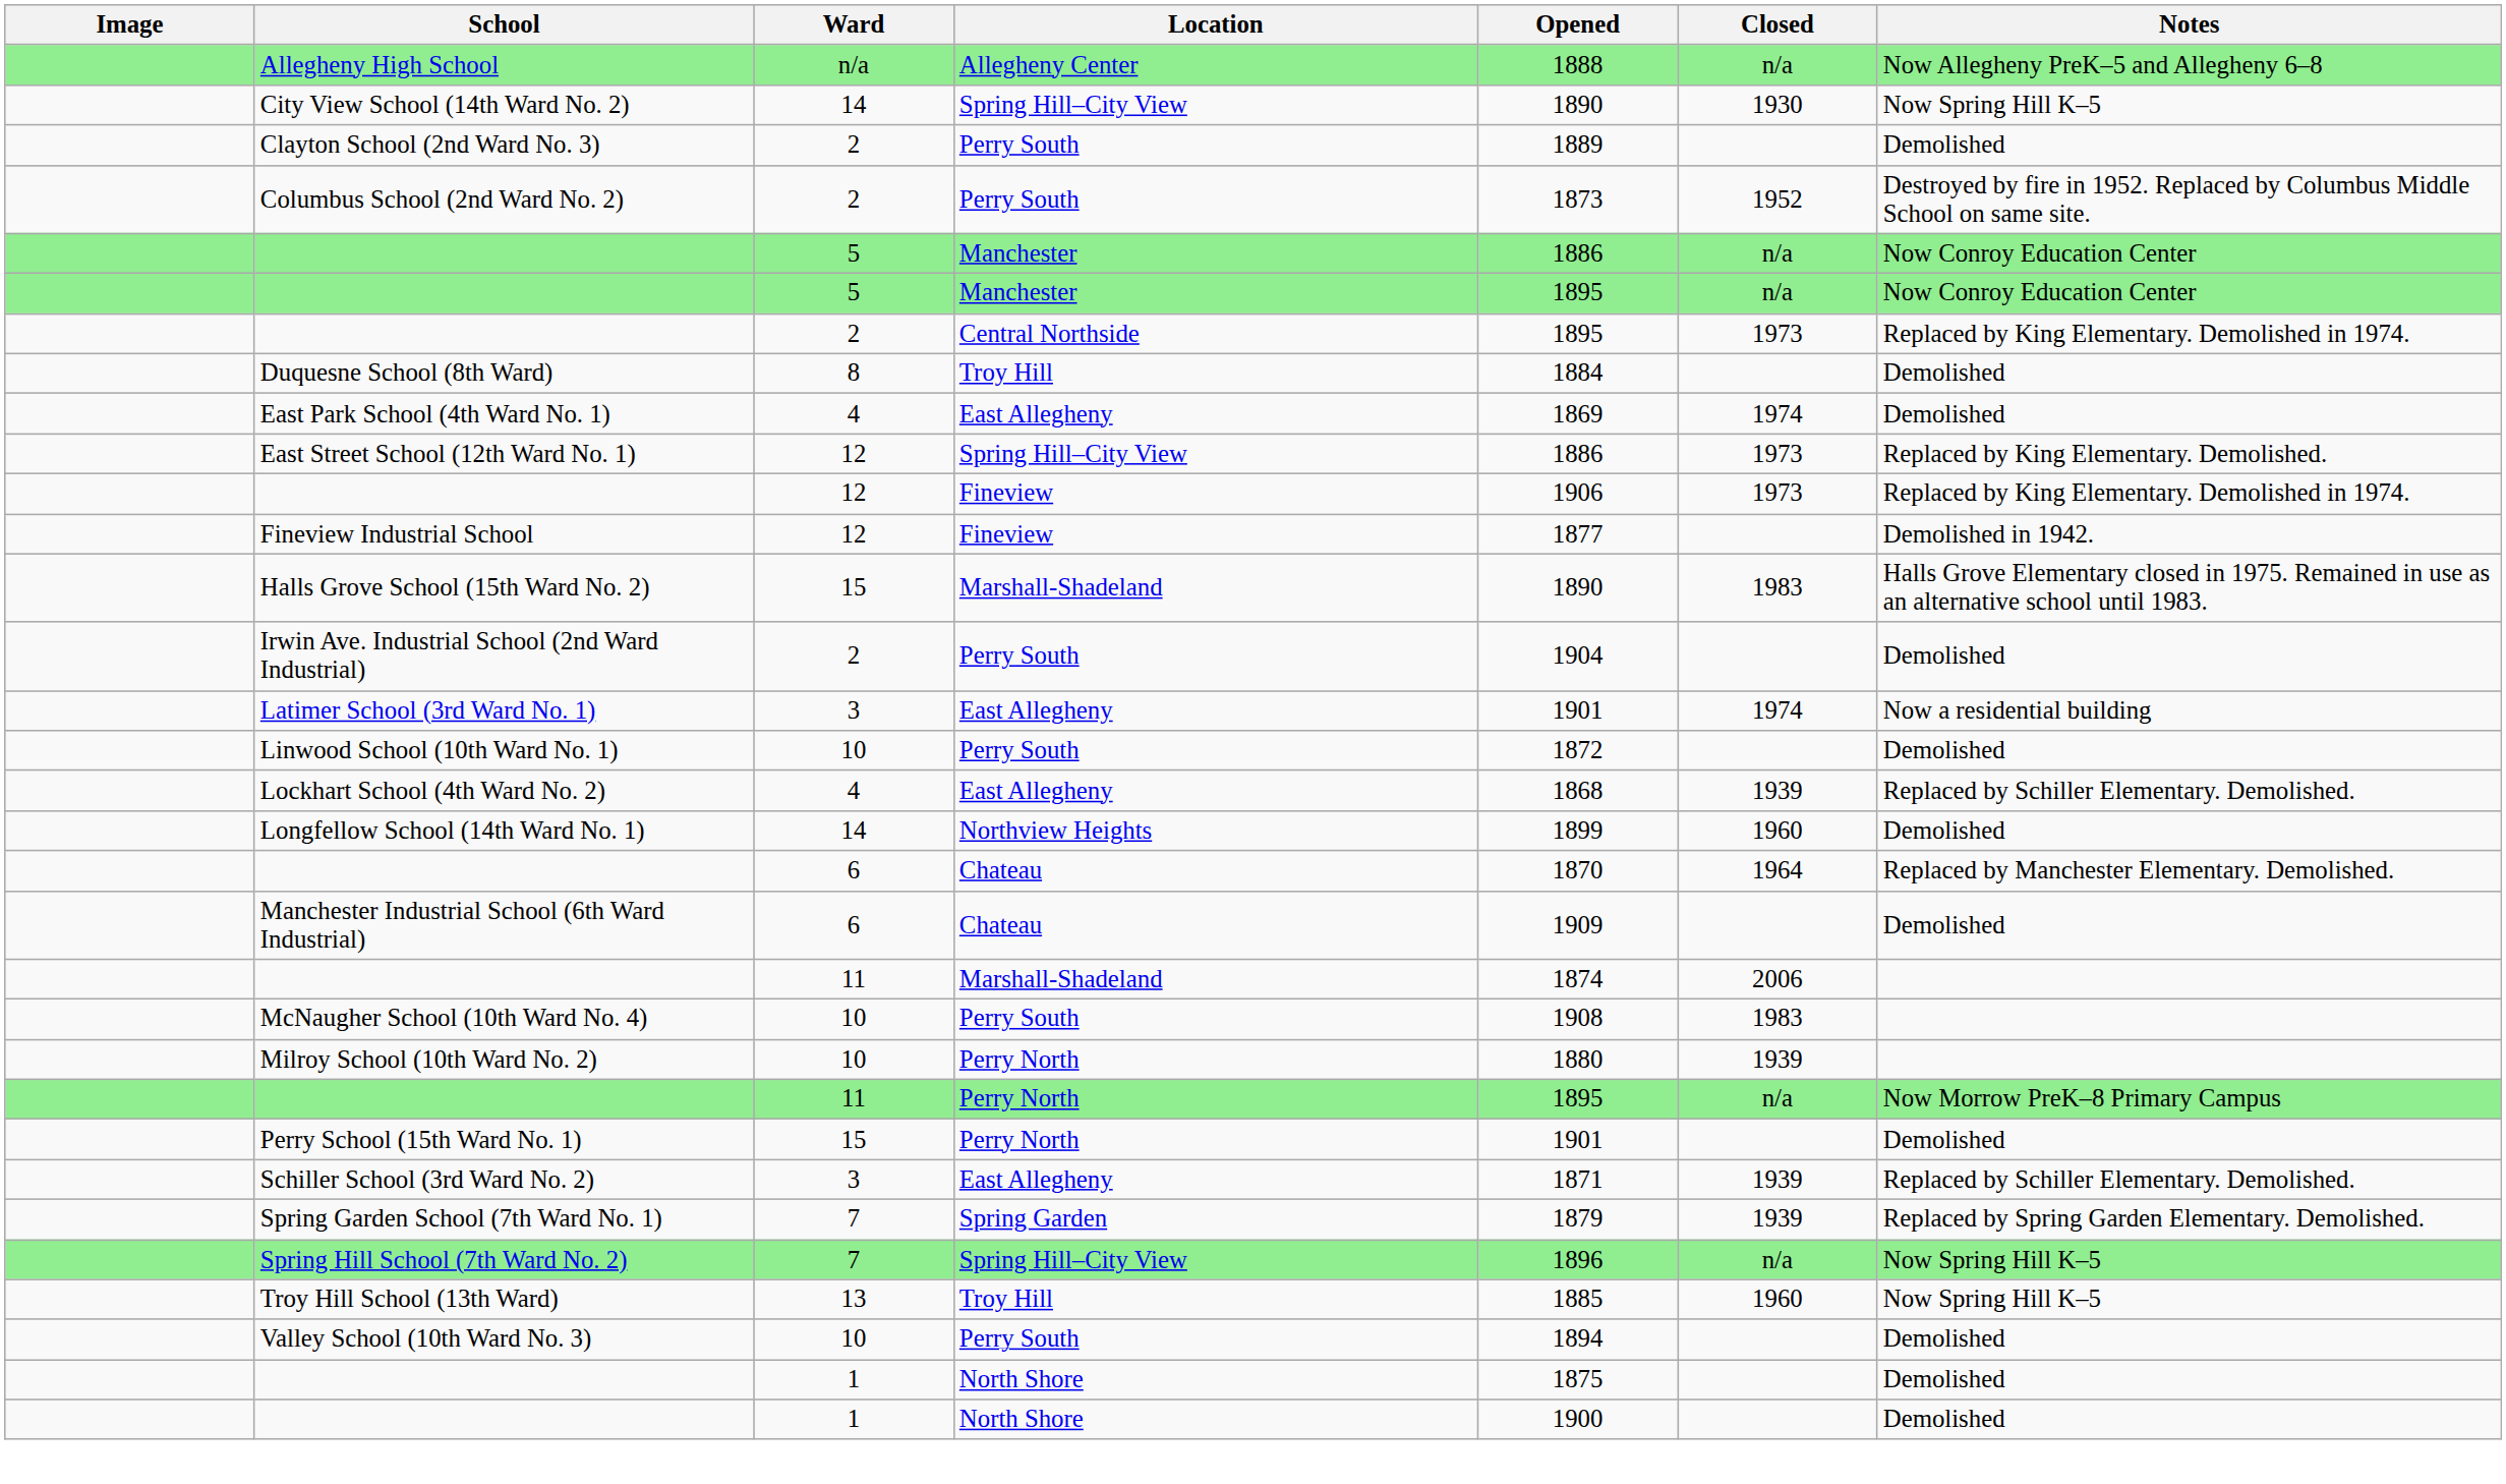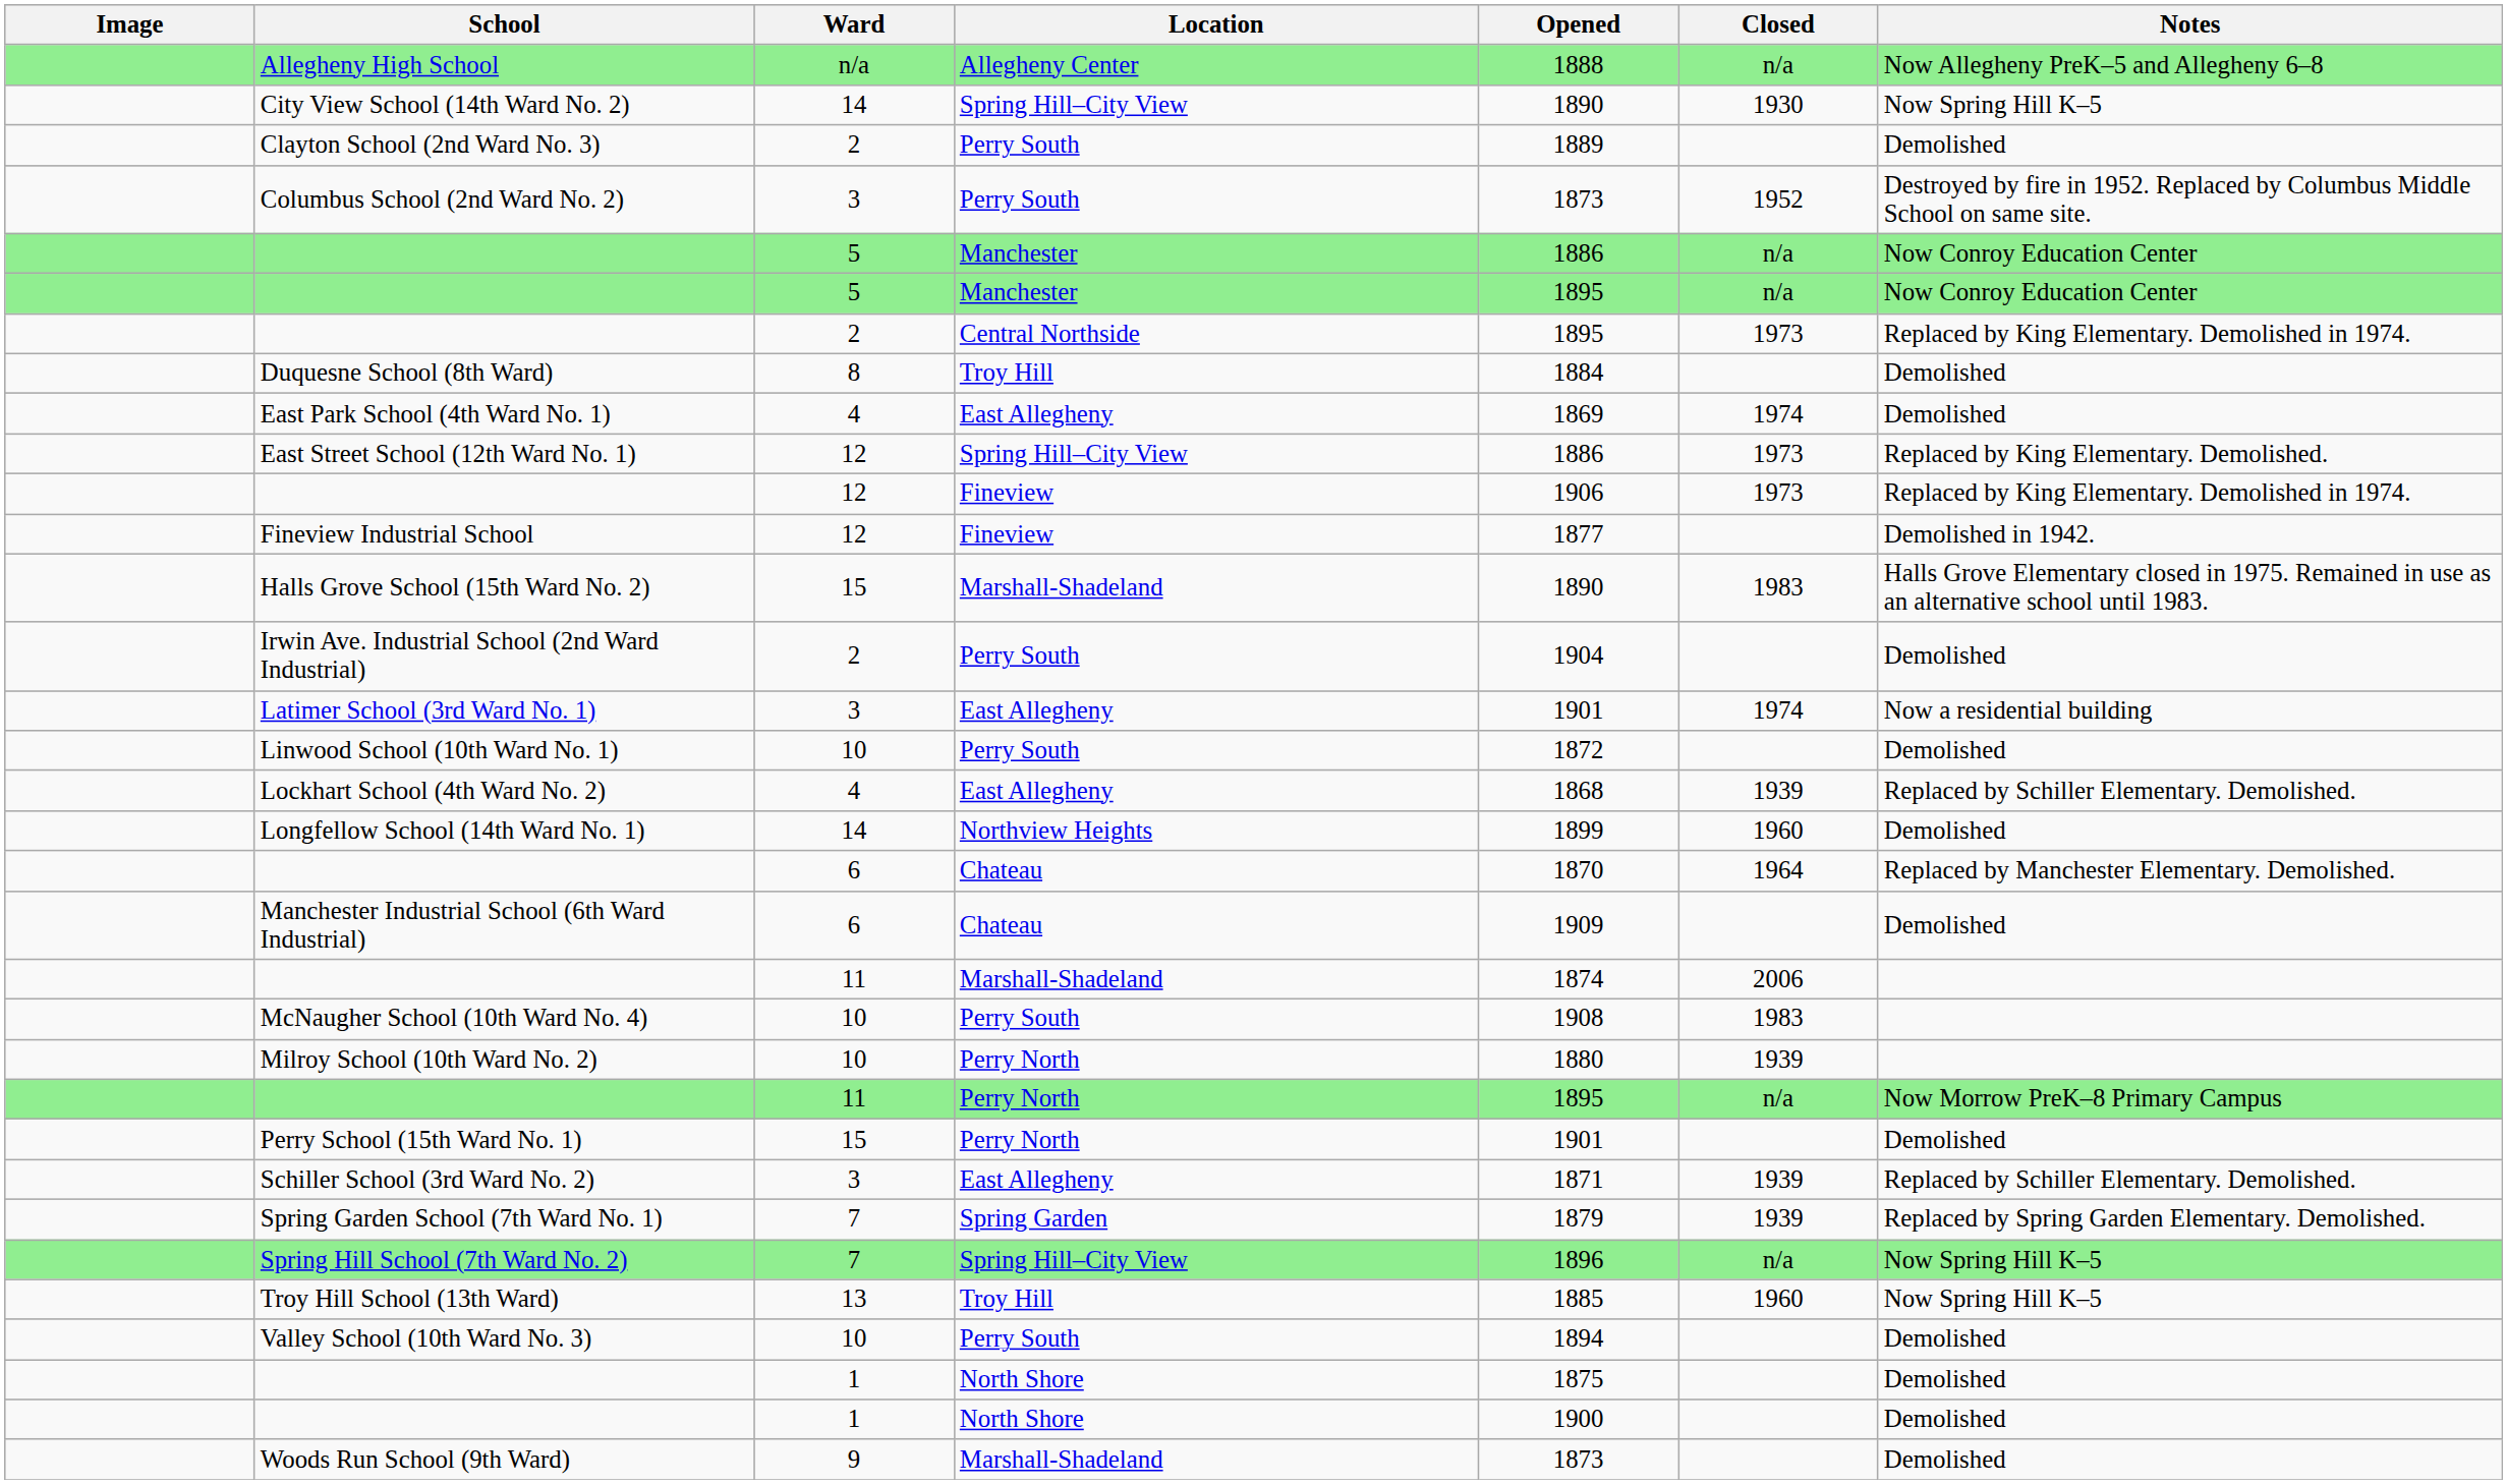Columbus School (2nd Ward No. 2) | Ward: 2 -> 3
+ row: Woods Run School (9th Ward) | 9 | Marshall-Shadeland | 1873 | Demolished
